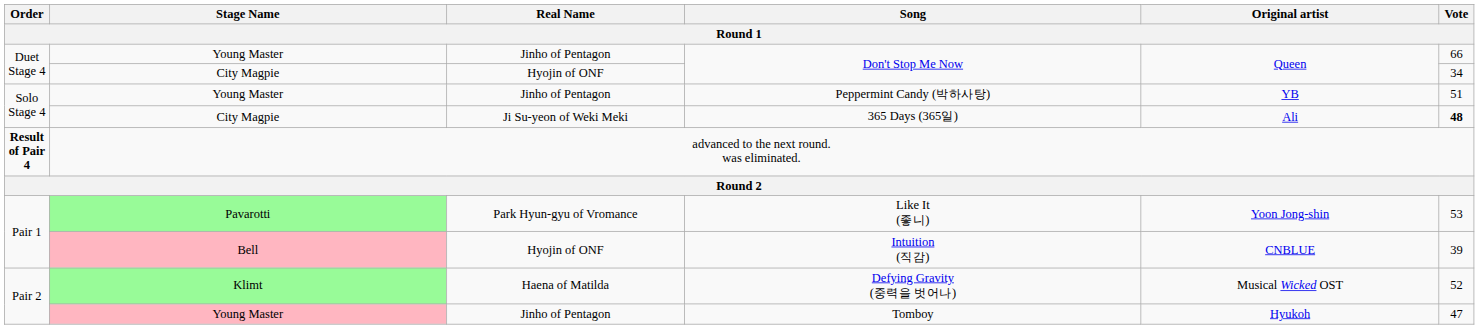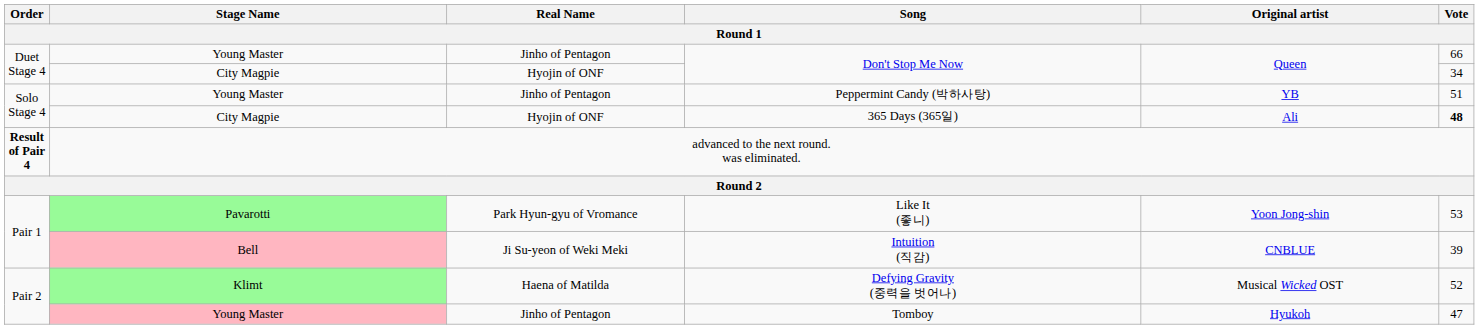365 Days (365일) | Real Name: Ji Su-yeon of Weki Meki -> Hyojin of ONF
Intuition (직감) | Real Name: Hyojin of ONF -> Ji Su-yeon of Weki Meki
